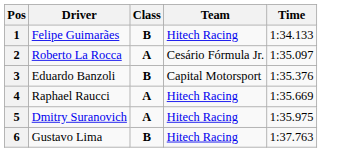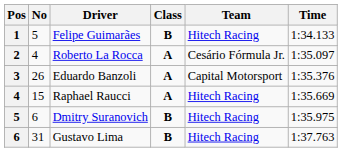+ column: No | 5 | 4 | 26 | 15 | 6 | 31
Eduardo Banzoli | Class: B -> A
Dmitry Suranovich | Class: A -> B
